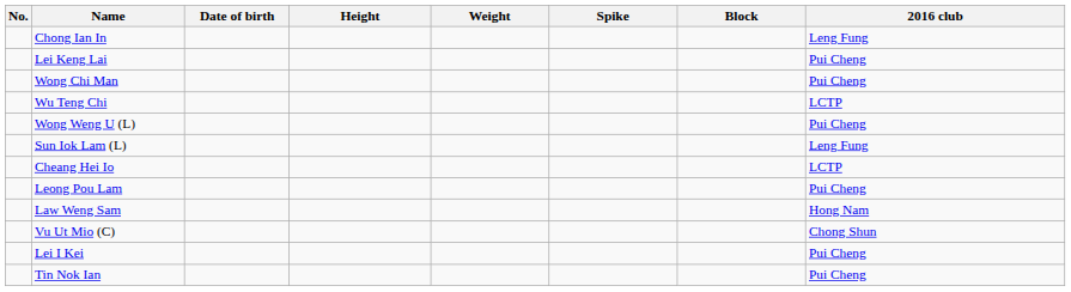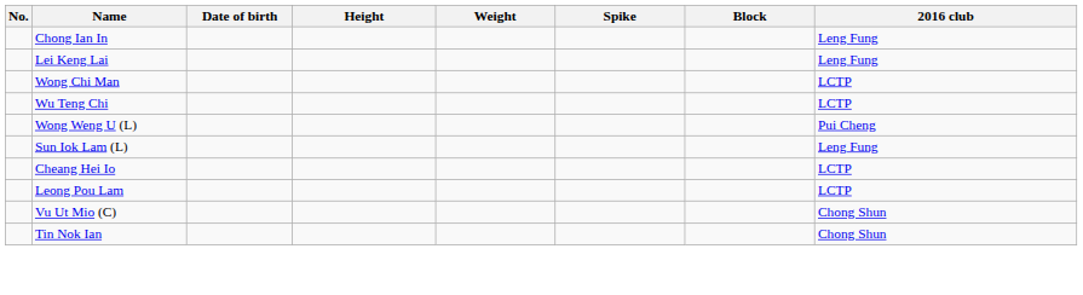Lei Keng Lai | 2016 club: Pui Cheng -> Leng Fung
Wong Chi Man | 2016 club: Pui Cheng -> LCTP
Leong Pou Lam | 2016 club: Pui Cheng -> LCTP
- row: Law Weng Sam | Hong Nam
- row: Lei I Kei | Pui Cheng
Tin Nok Ian | 2016 club: Pui Cheng -> Chong Shun
